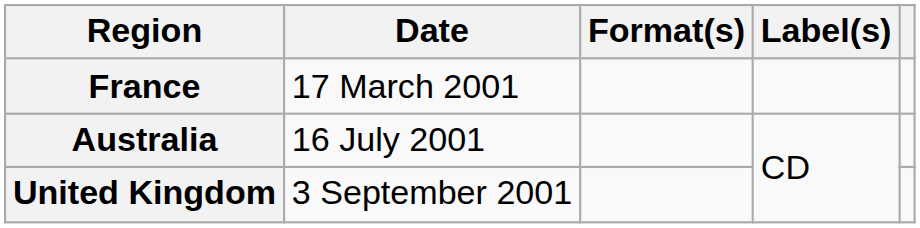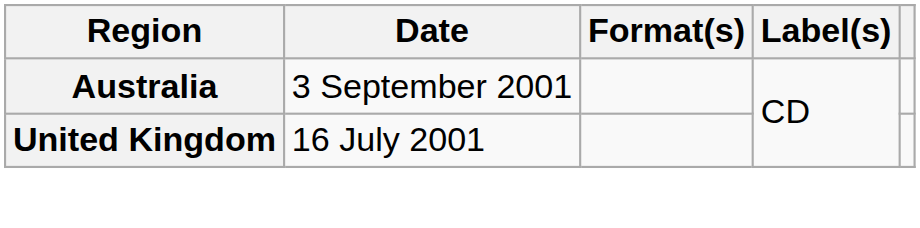- row: France | 17 March 2001
Australia | Date: 16 July 2001 -> 3 September 2001
United Kingdom | Date: 3 September 2001 -> 16 July 2001
